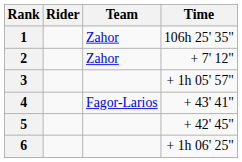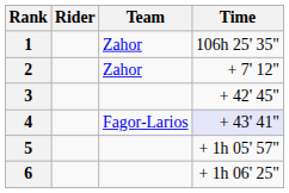3 | Time: + 1h 05' 57" -> + 42' 45"
4 | Time: no background -> lavender background
5 | Time: + 42' 45" -> + 1h 05' 57"
